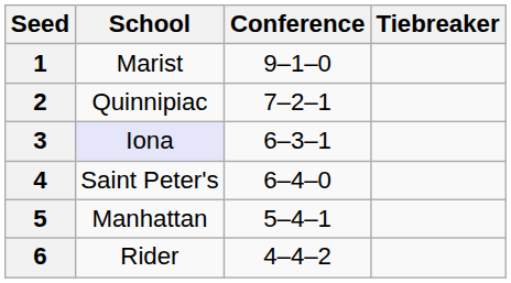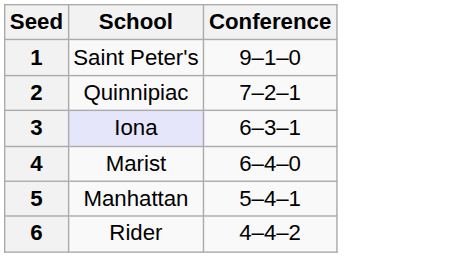- column: Tiebreaker
1 | School: Marist -> Saint Peter's
4 | School: Saint Peter's -> Marist
